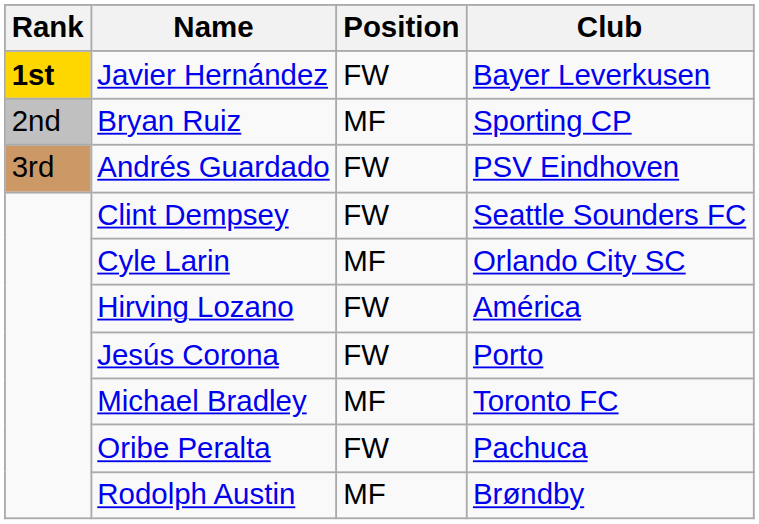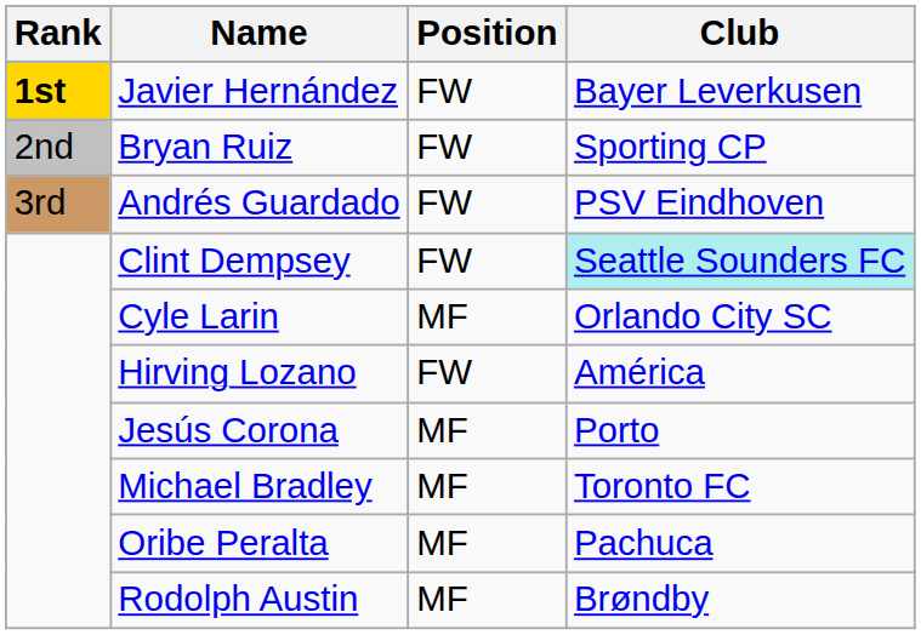Bryan Ruiz | Position: MF -> FW
Clint Dempsey | Club: no background -> paleturquoise background
Jesús Corona | Position: FW -> MF
Oribe Peralta | Position: FW -> MF
